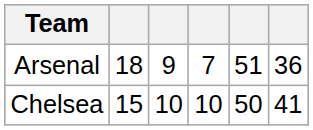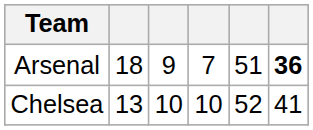Arsenal | column 6: normal -> bold
Chelsea | column 2: 15 -> 13
Chelsea | column 5: 50 -> 52
